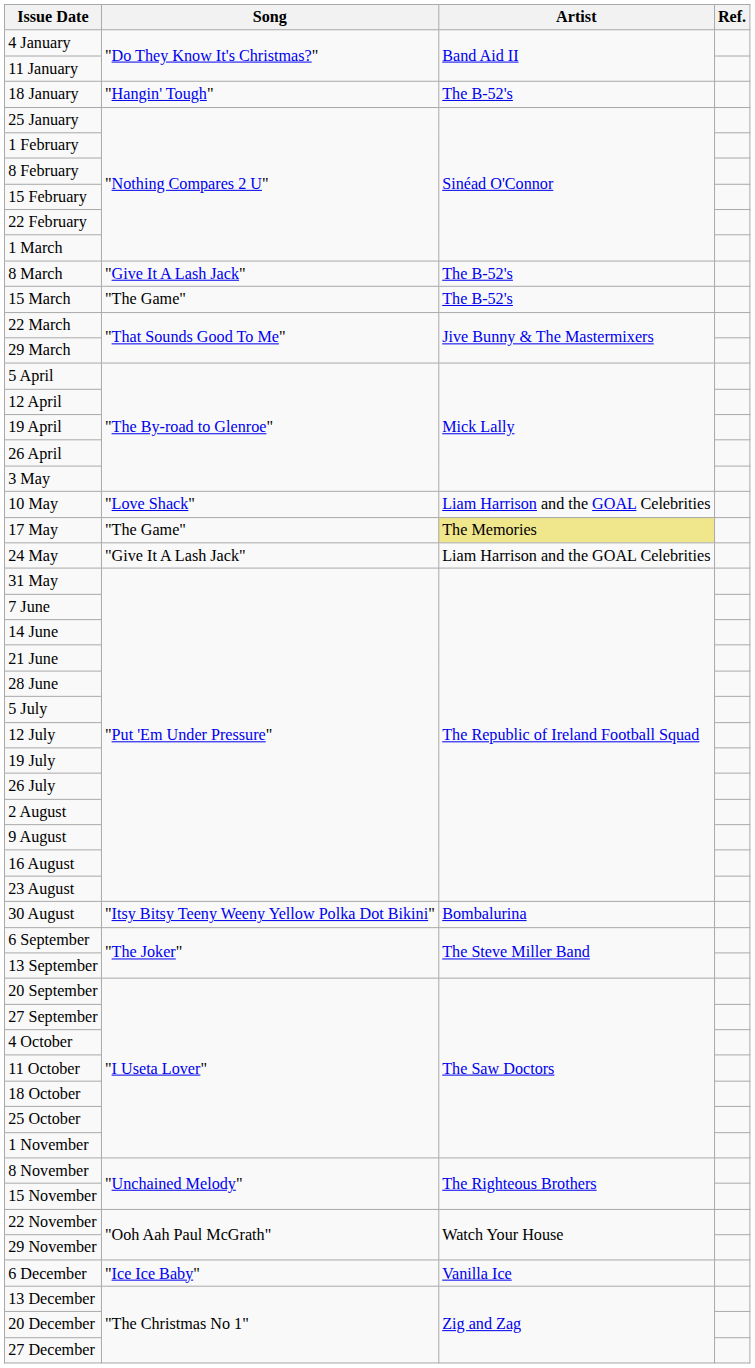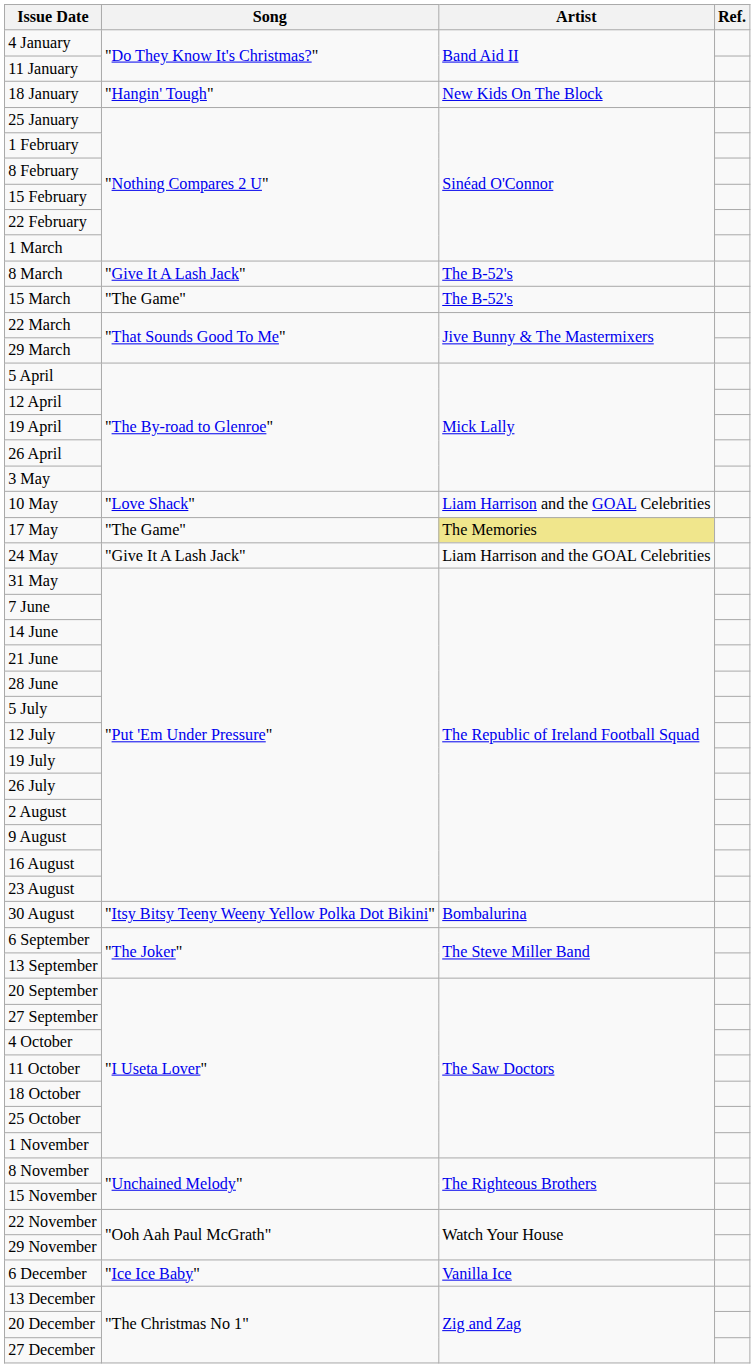18 January | Artist: The B-52's -> New Kids On The Block
